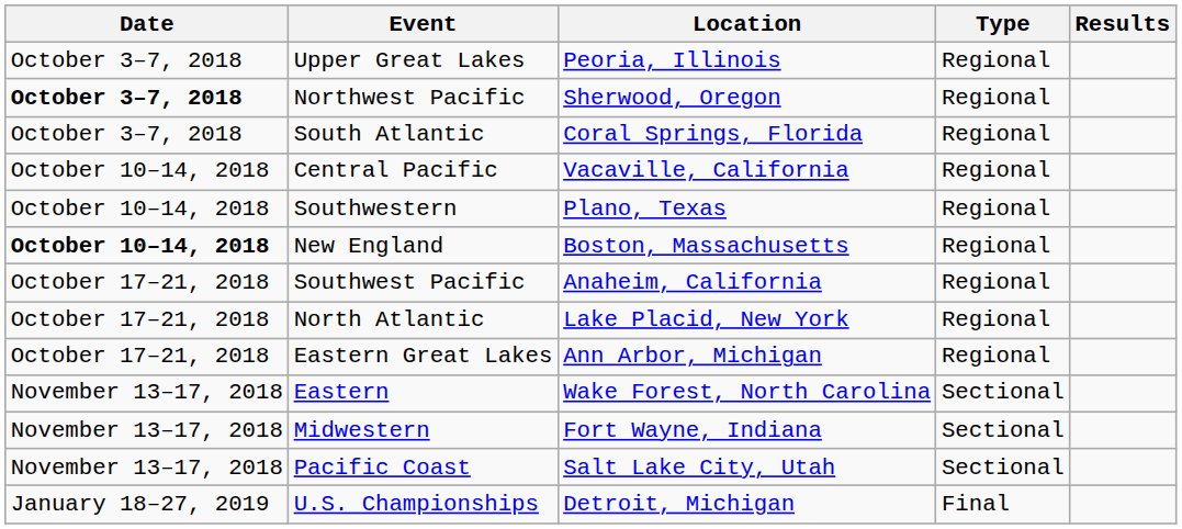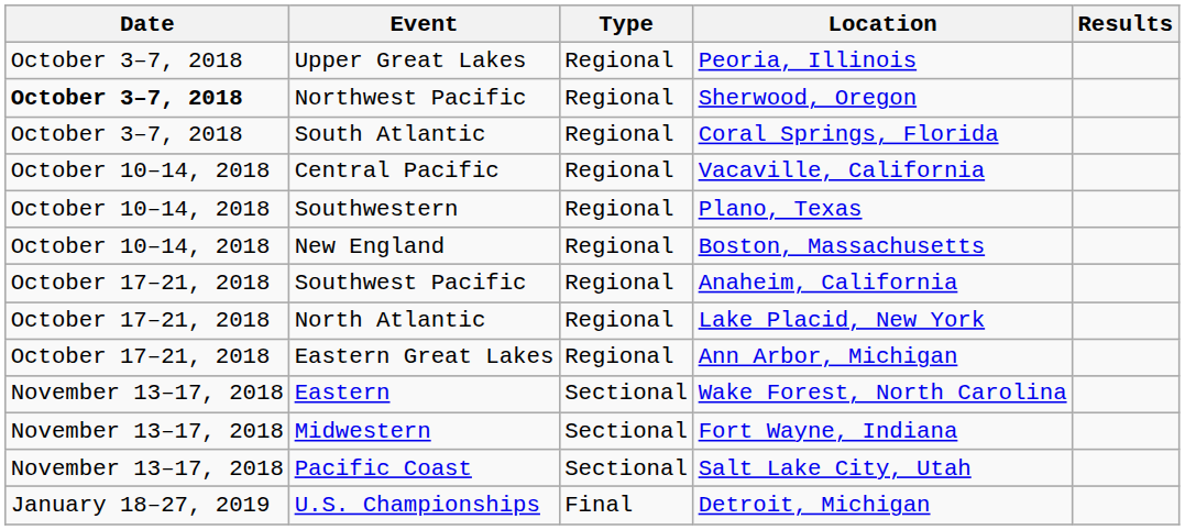columns swapped: Type <-> Location
New England | Date: bold -> normal
